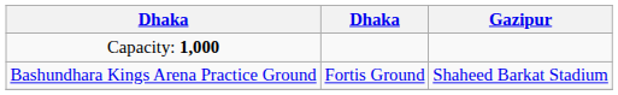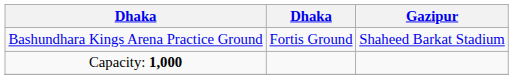rows swapped: Bashundhara Kings Arena Practice Ground <-> Capacity: 1,000
